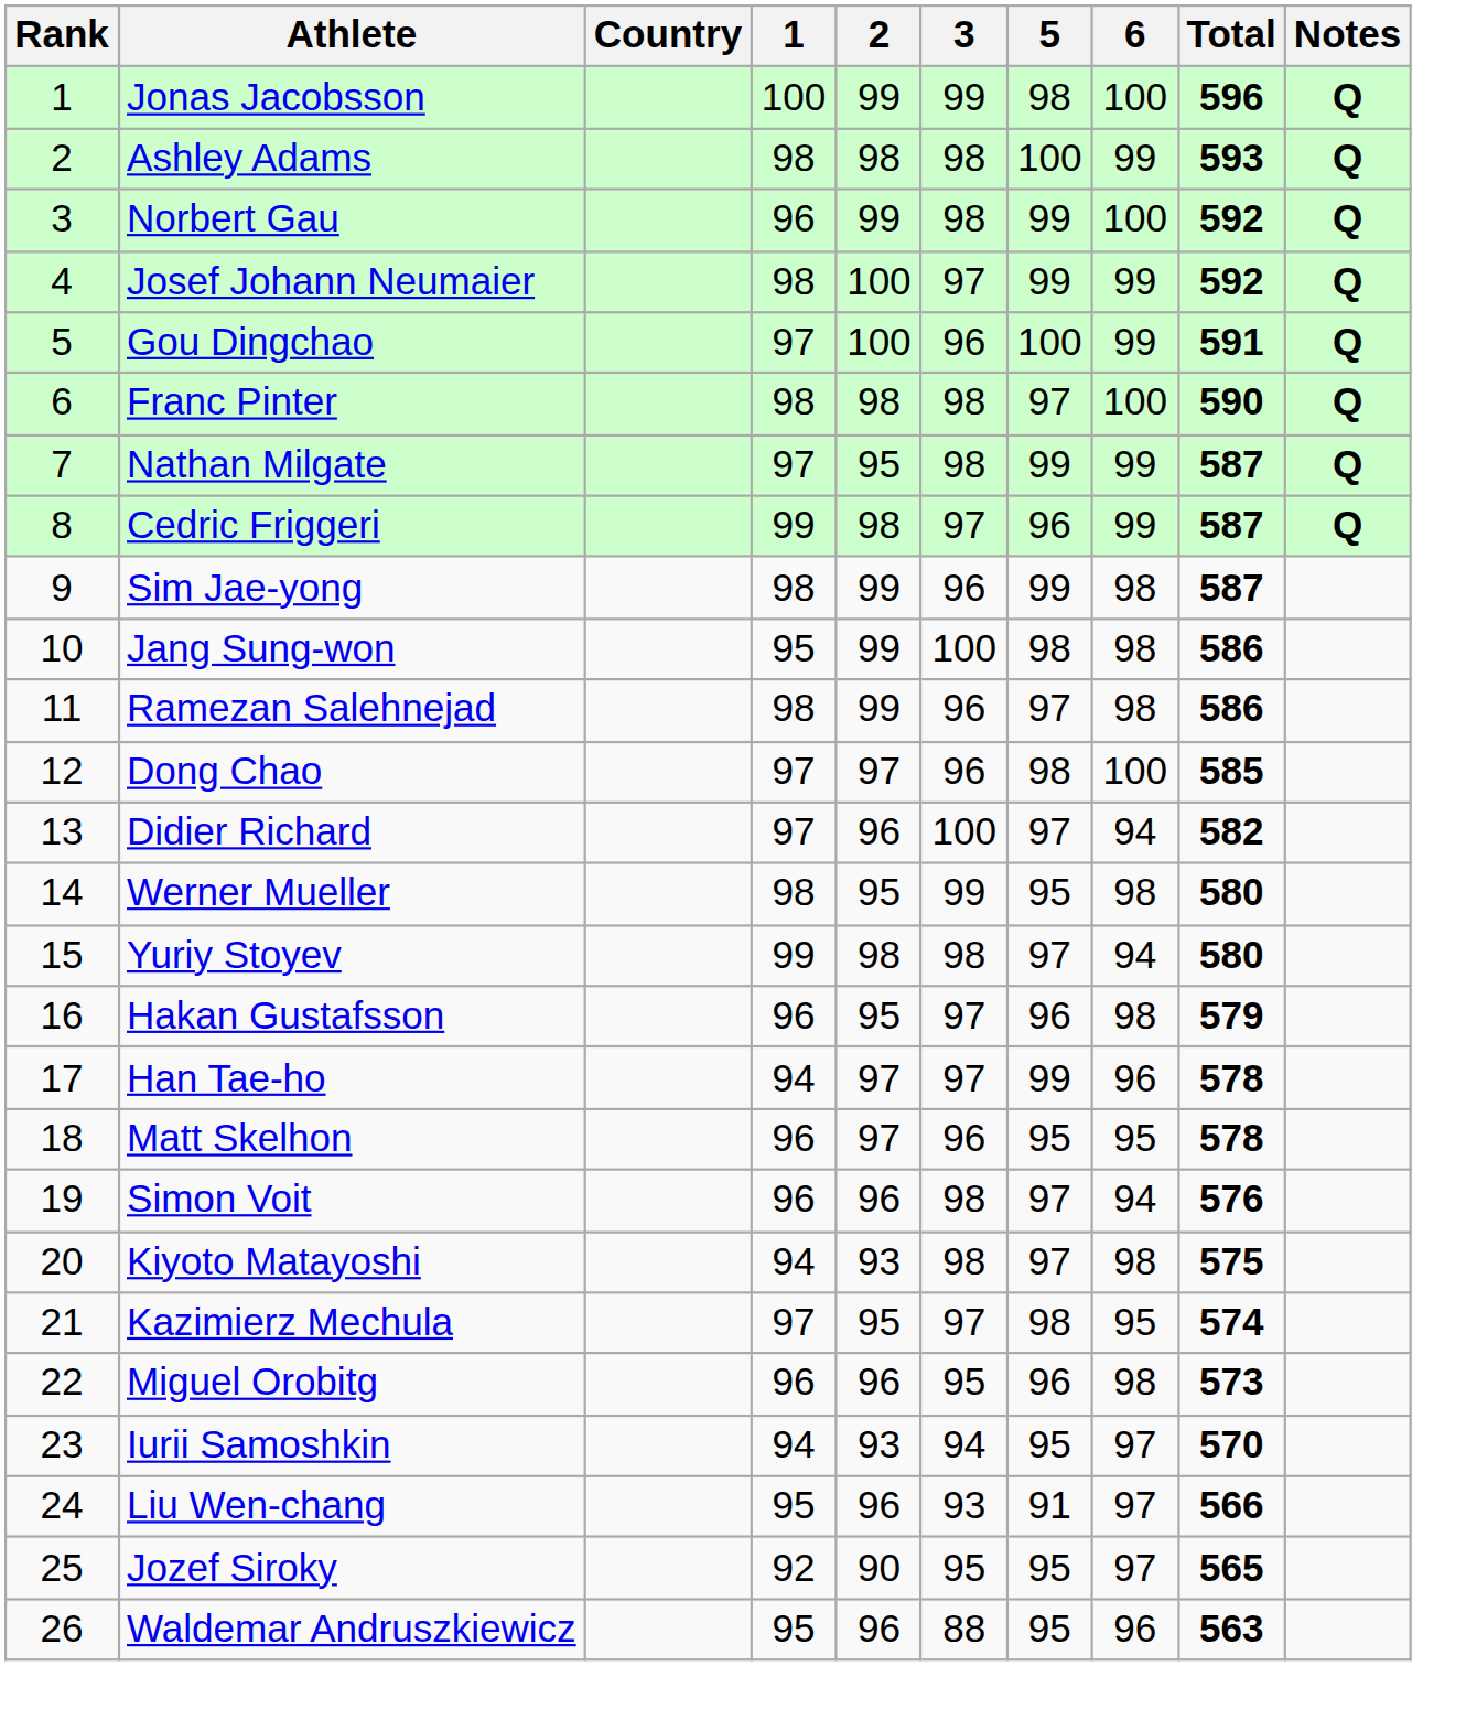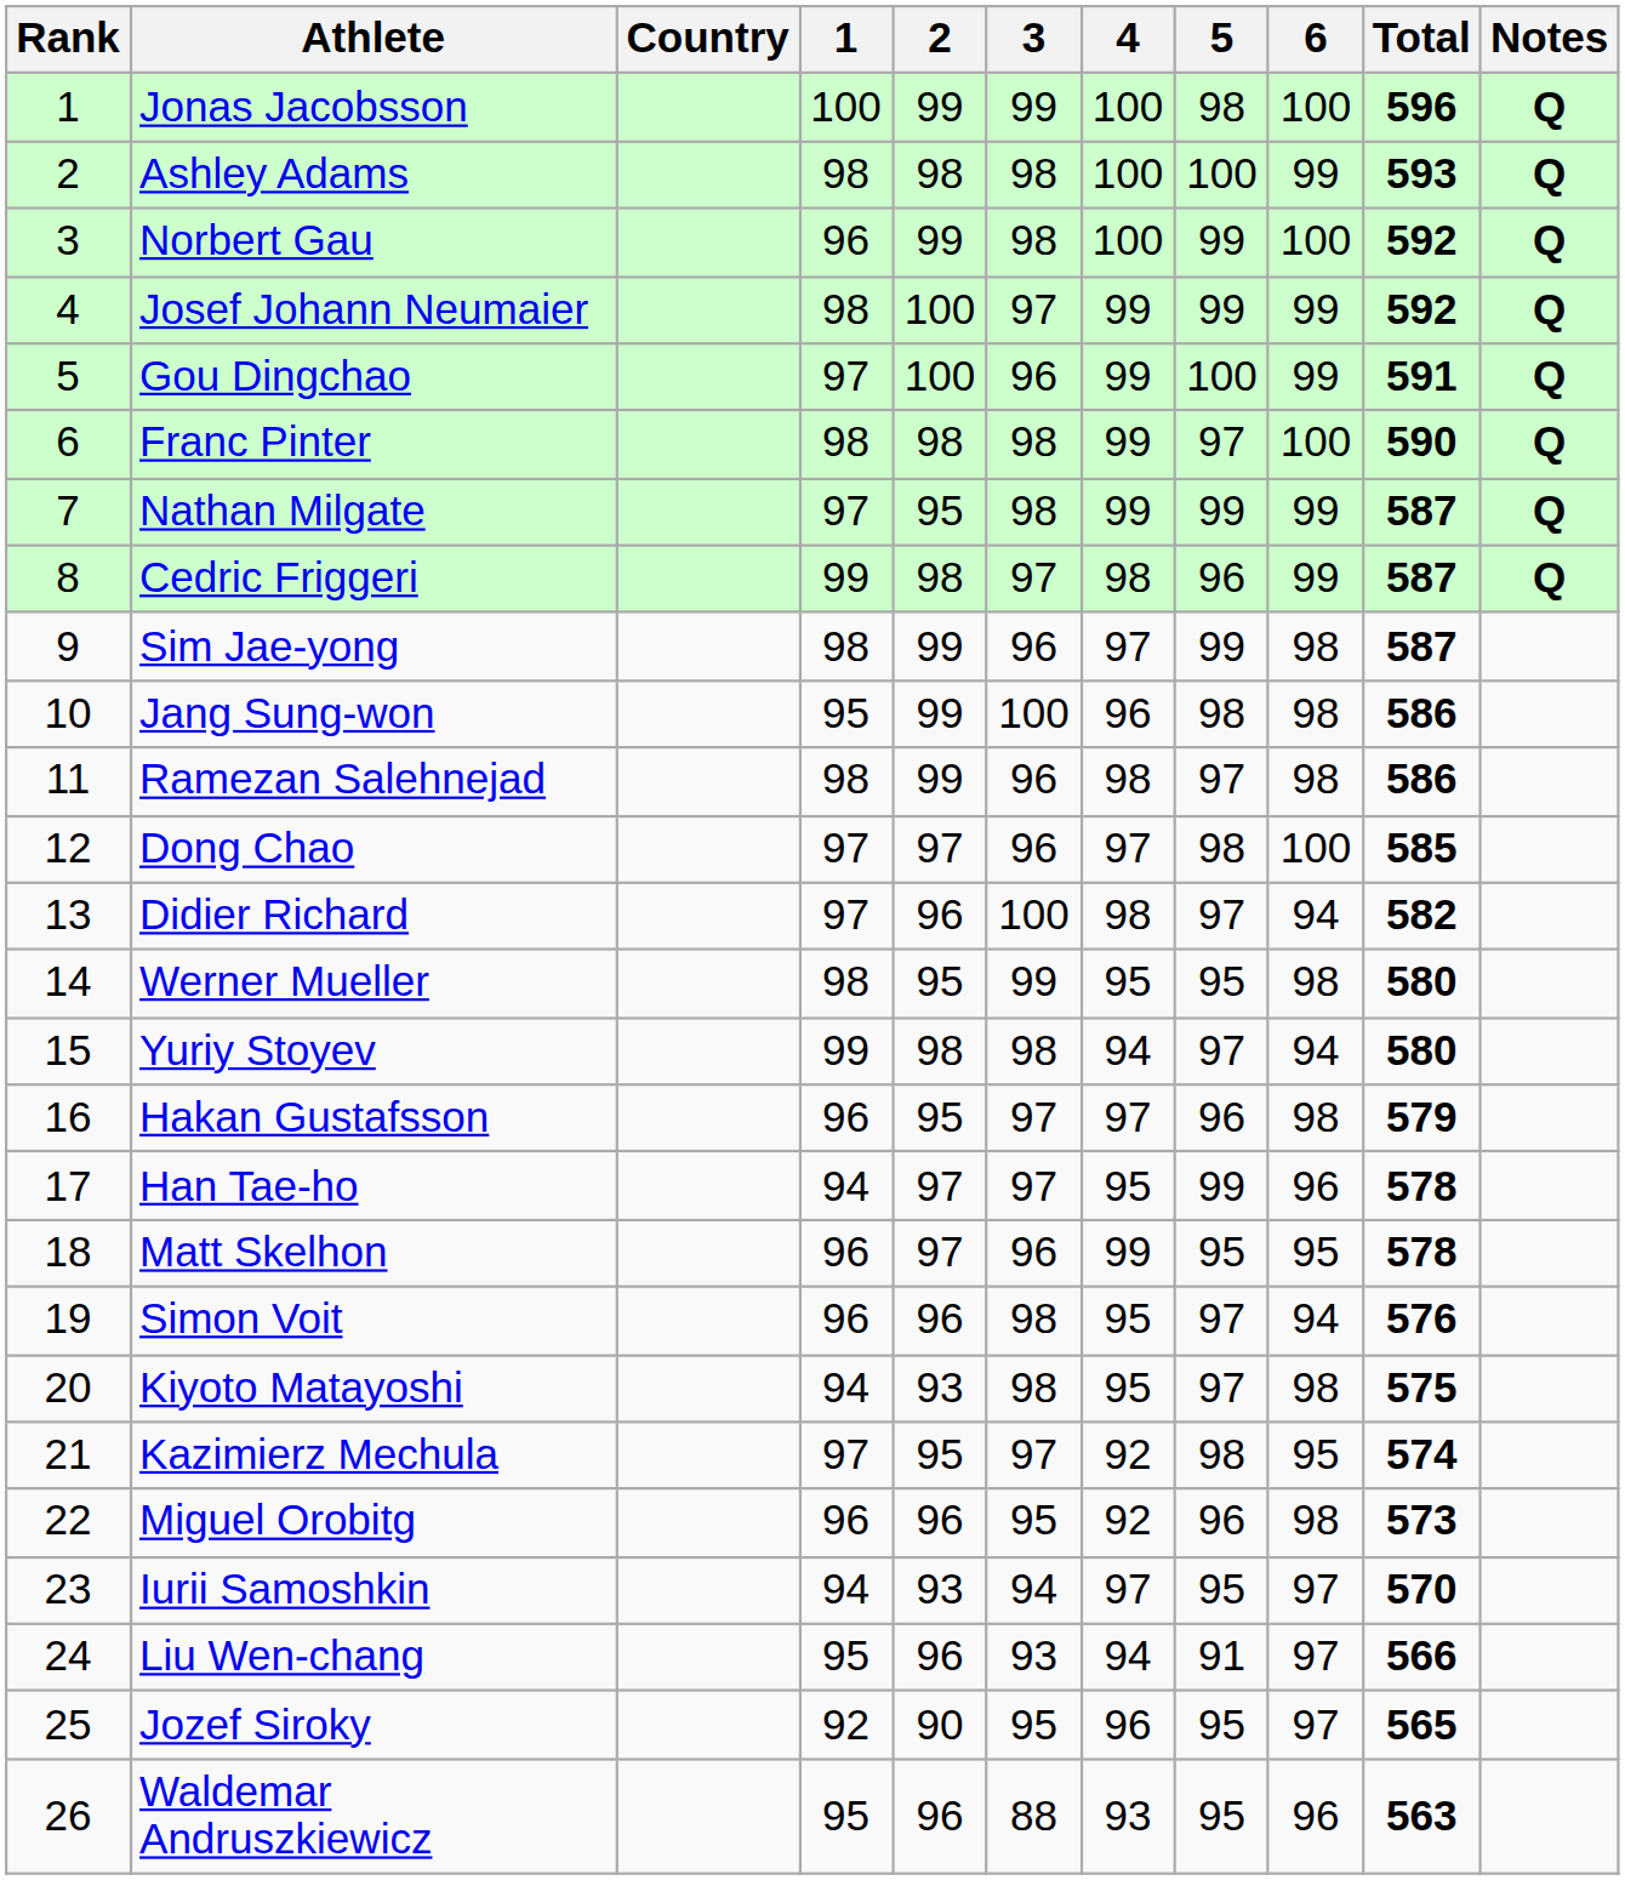+ column: 4 | 100 | 100 | 100 | 99 | 99 | 99 | 99 | 98 | 97 | 96 | 98 | 97 | 98 | 95 | 94 | 97 | 95 | 99 | 95 | 95 | 92 | 92 | 97 | 94 | 96 | 93
